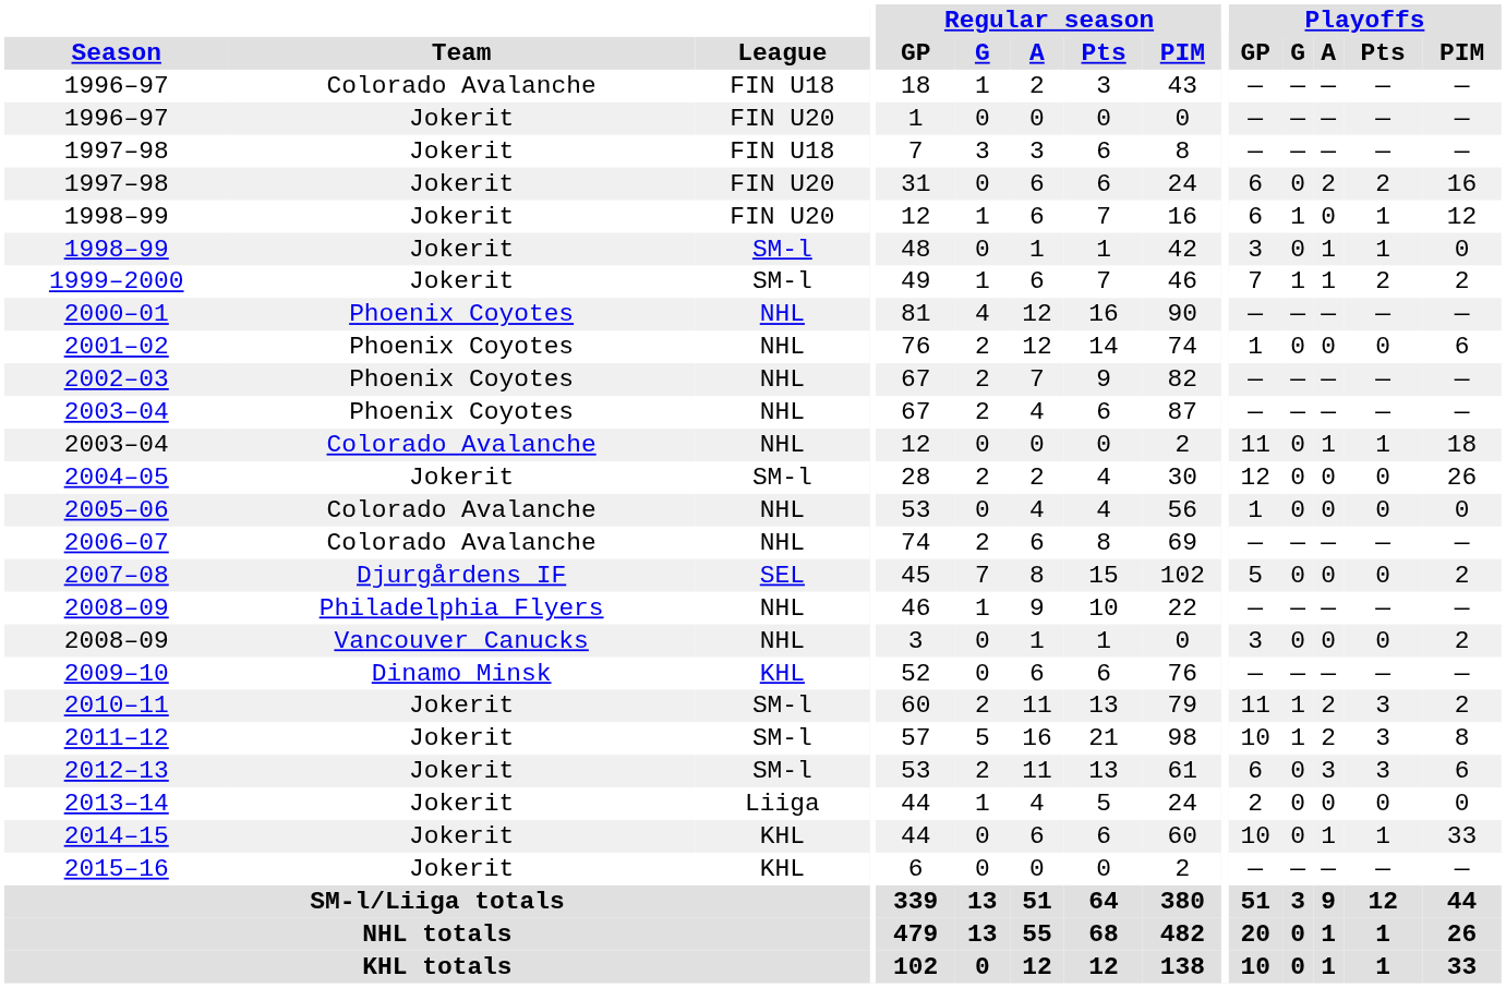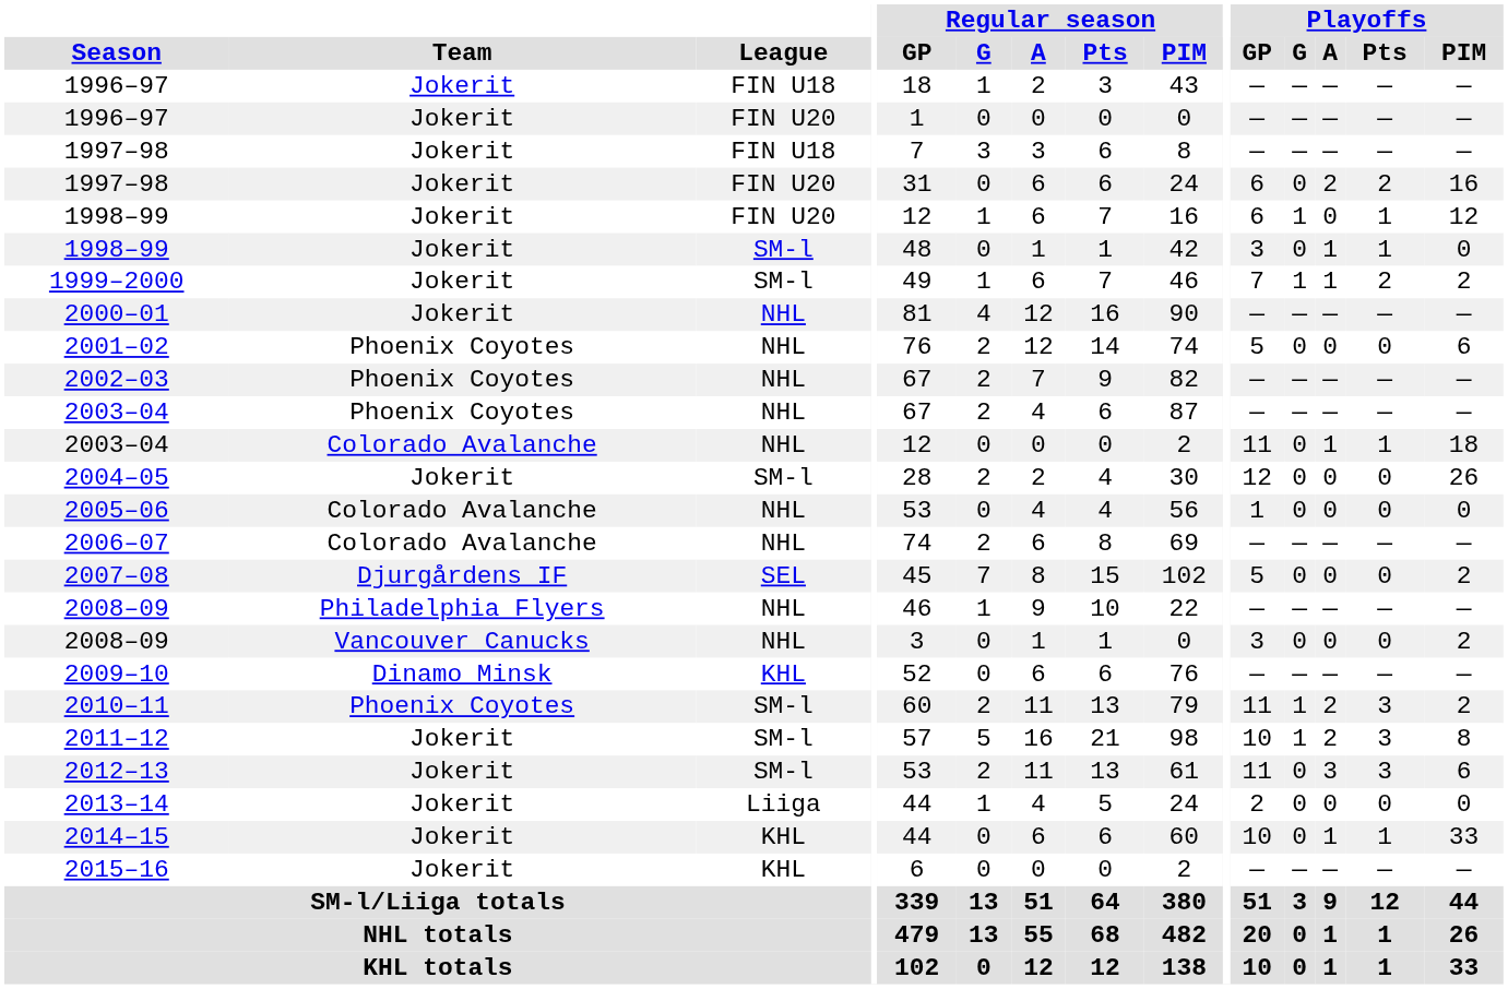1996–97 / FIN U18 | Team: Colorado Avalanche -> Jokerit
2000–01 | Team: Phoenix Coyotes -> Jokerit
2001–02 | Playoffs / GP: 1 -> 5
2010–11 | Team: Jokerit -> Phoenix Coyotes
2012–13 | Playoffs / GP: 6 -> 11
